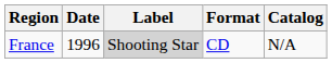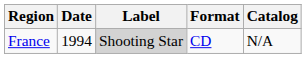France | Date: 1996 -> 1994
